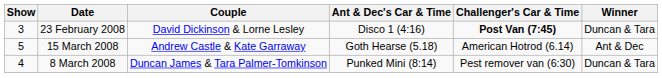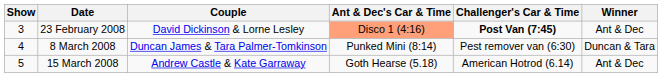23 February 2008 | Ant & Dec's Car & Time: no background -> lightsalmon background
23 February 2008 | Winner: Duncan & Tara -> Ant & Dec
rows swapped: 8 March 2008 <-> 15 March 2008
